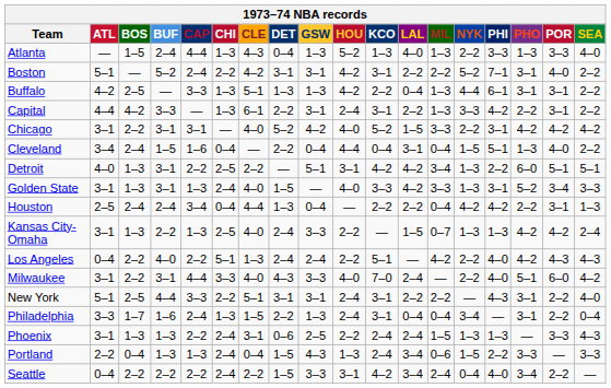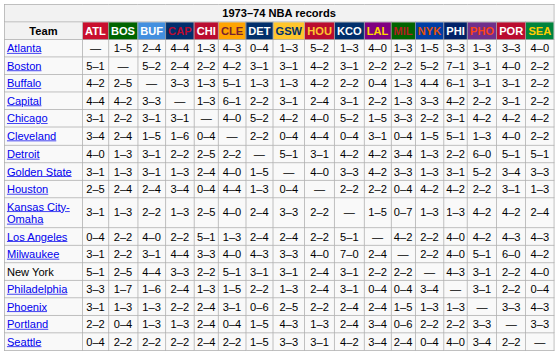Atlanta | NYK: 2–2 -> 1–5
Portland | NYK: 1–5 -> 2–2
